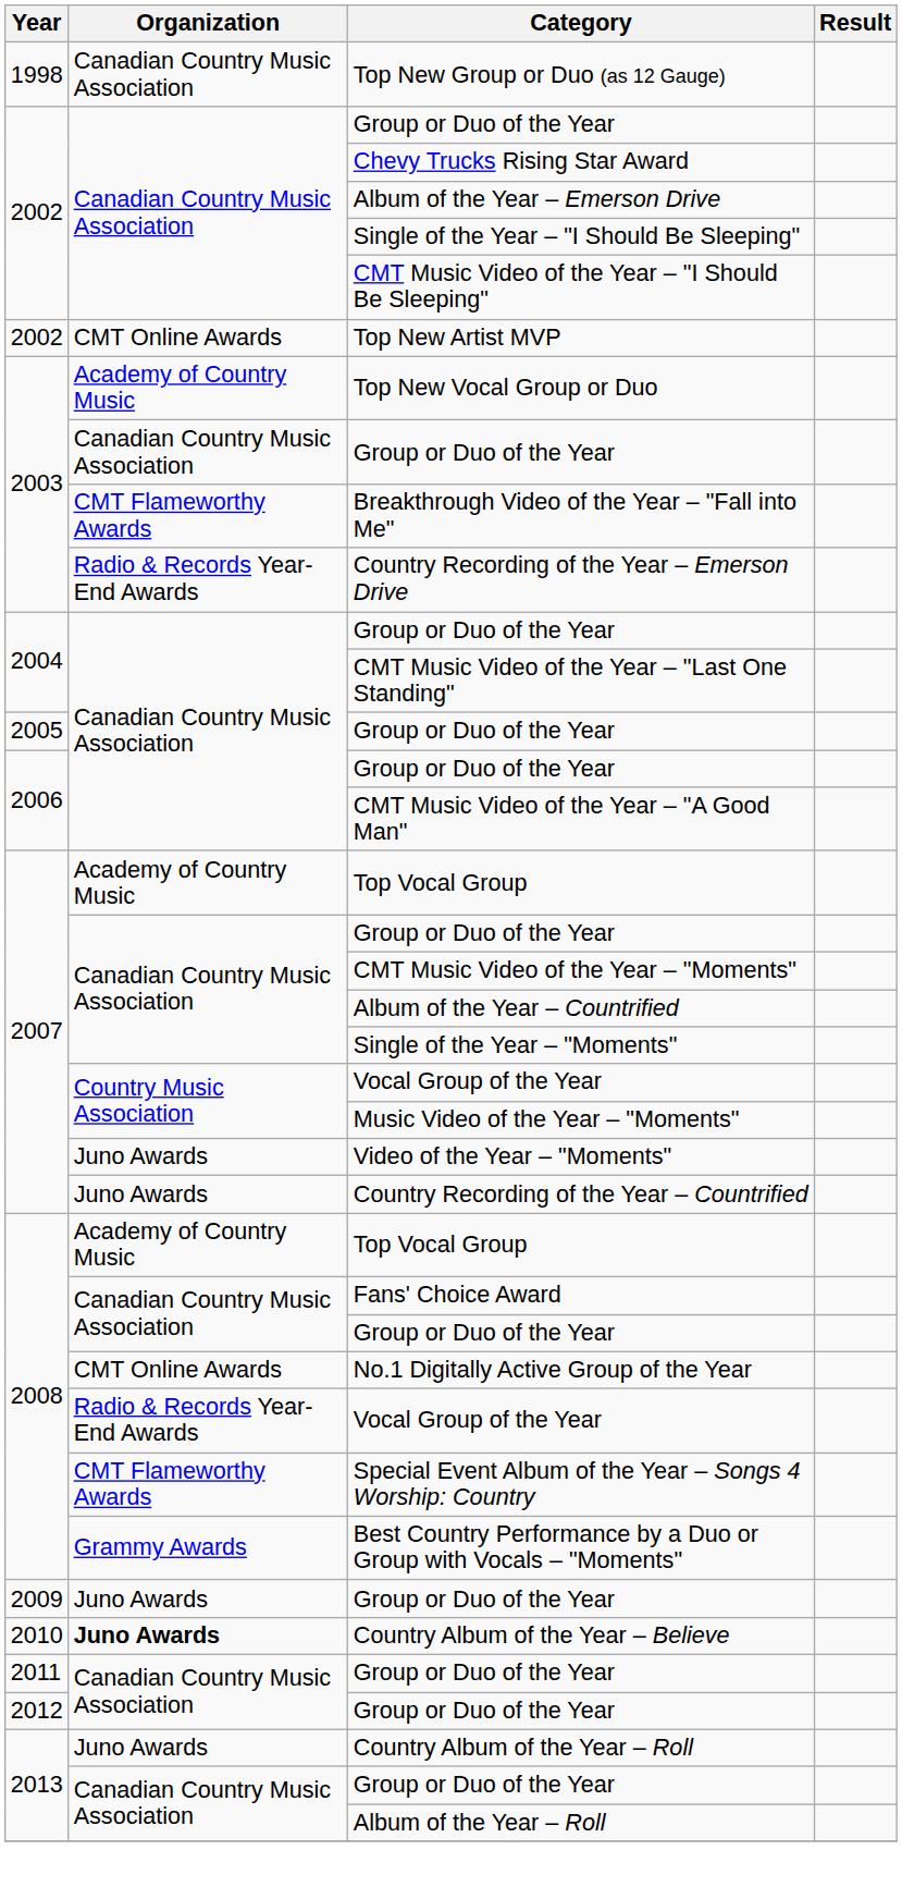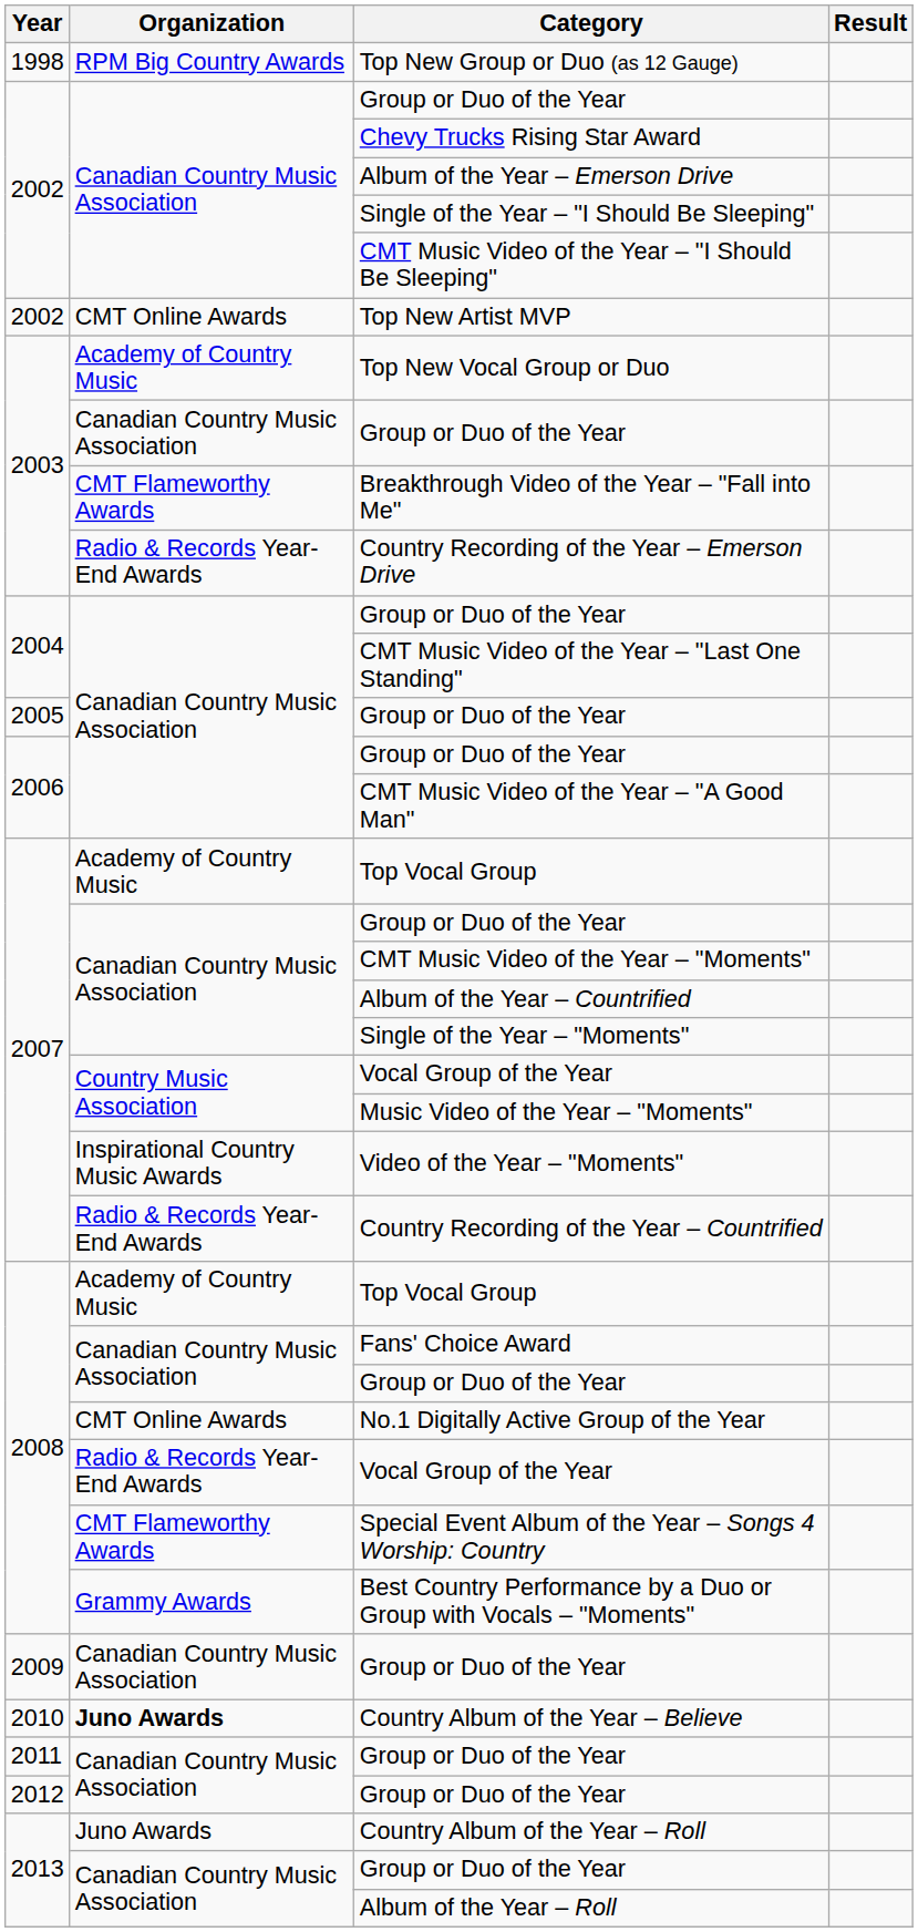Top New Group or Duo (as 12 Gauge) | Organization: Canadian Country Music Association -> RPM Big Country Awards
Video of the Year – "Moments" | Organization: Juno Awards -> Inspirational Country Music Awards
Country Recording of the Year – Countrified | Organization: Juno Awards -> Radio & Records Year-End Awards
2009 / Group or Duo of the Year | Organization: Juno Awards -> Canadian Country Music Association
